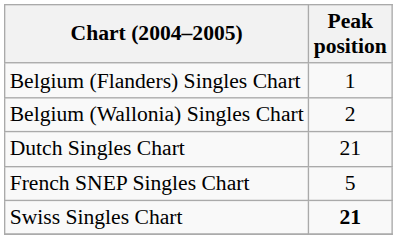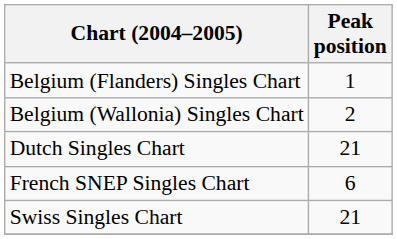French SNEP Singles Chart | Peak position: 5 -> 6
Swiss Singles Chart | Peak position: bold -> normal
